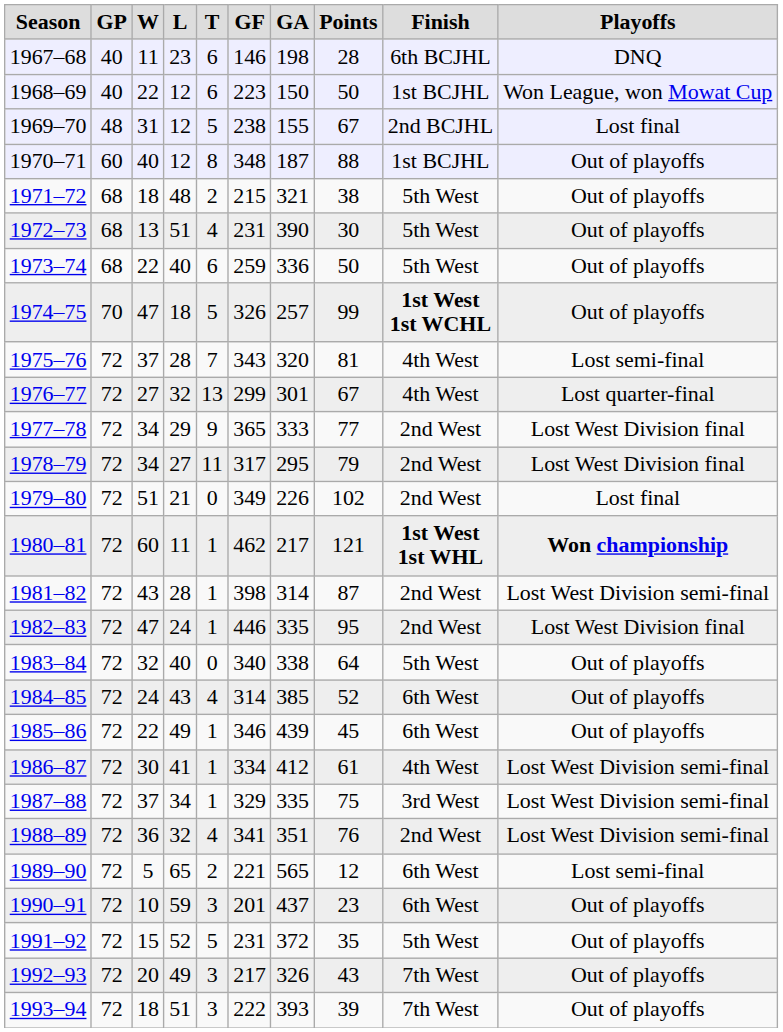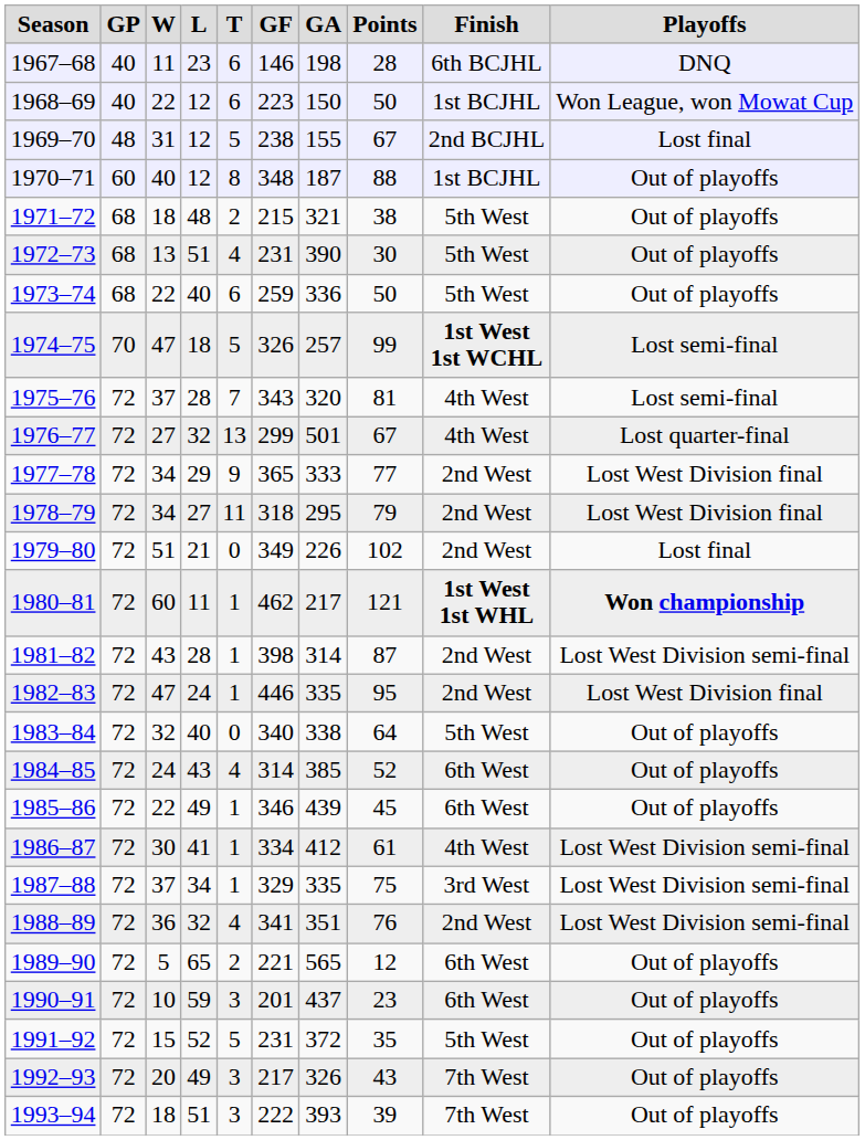1974–75 | Playoffs: Out of playoffs -> Lost semi-final
1976–77 | GA: 301 -> 501
1978–79 | GF: 317 -> 318
1989–90 | Playoffs: Lost semi-final -> Out of playoffs
